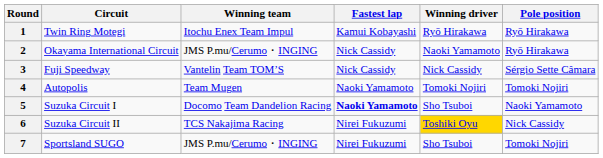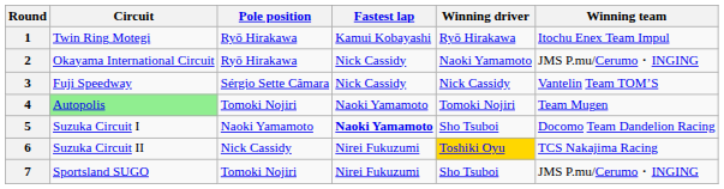columns swapped: Pole position <-> Winning team
4 | Circuit: no background -> lightgreen background
